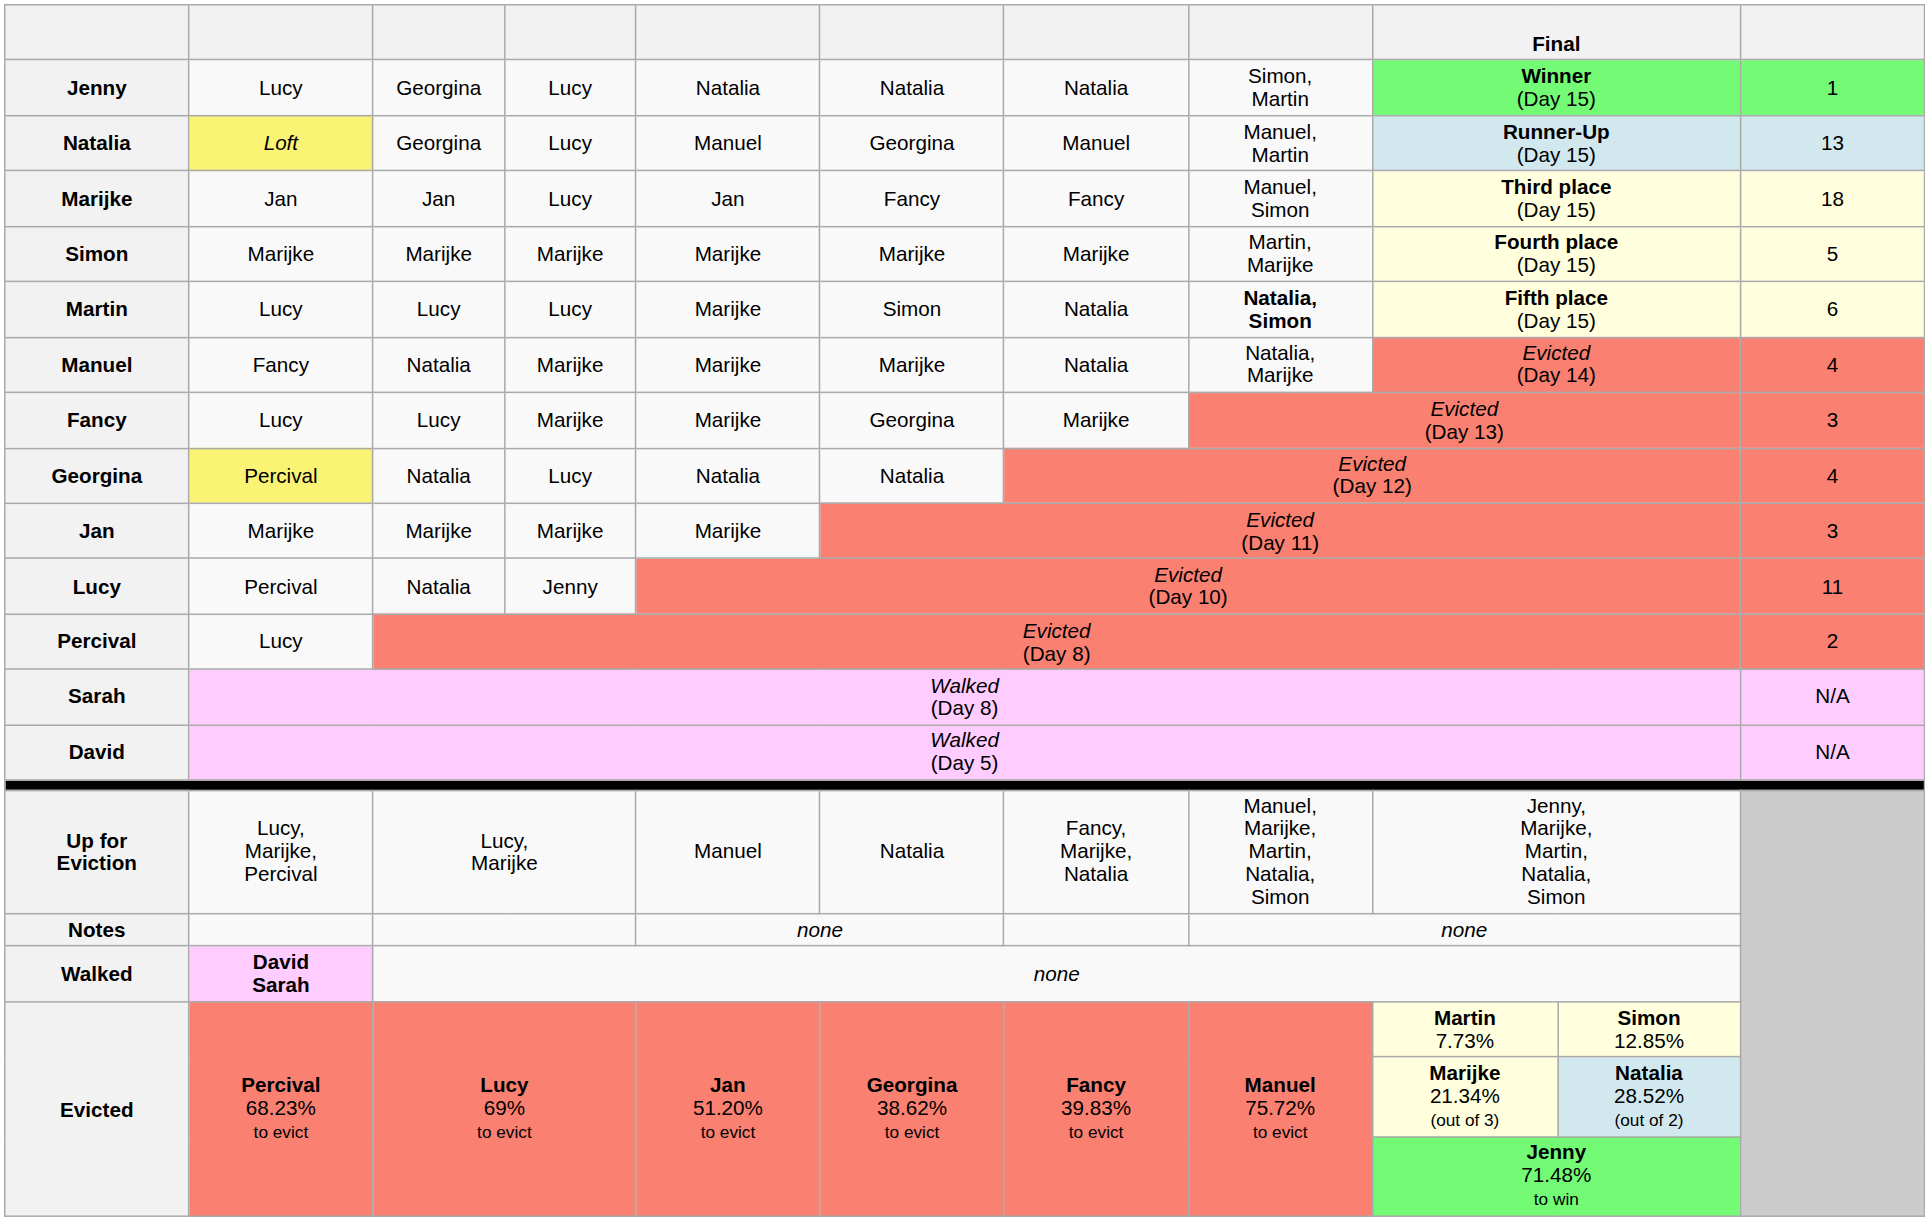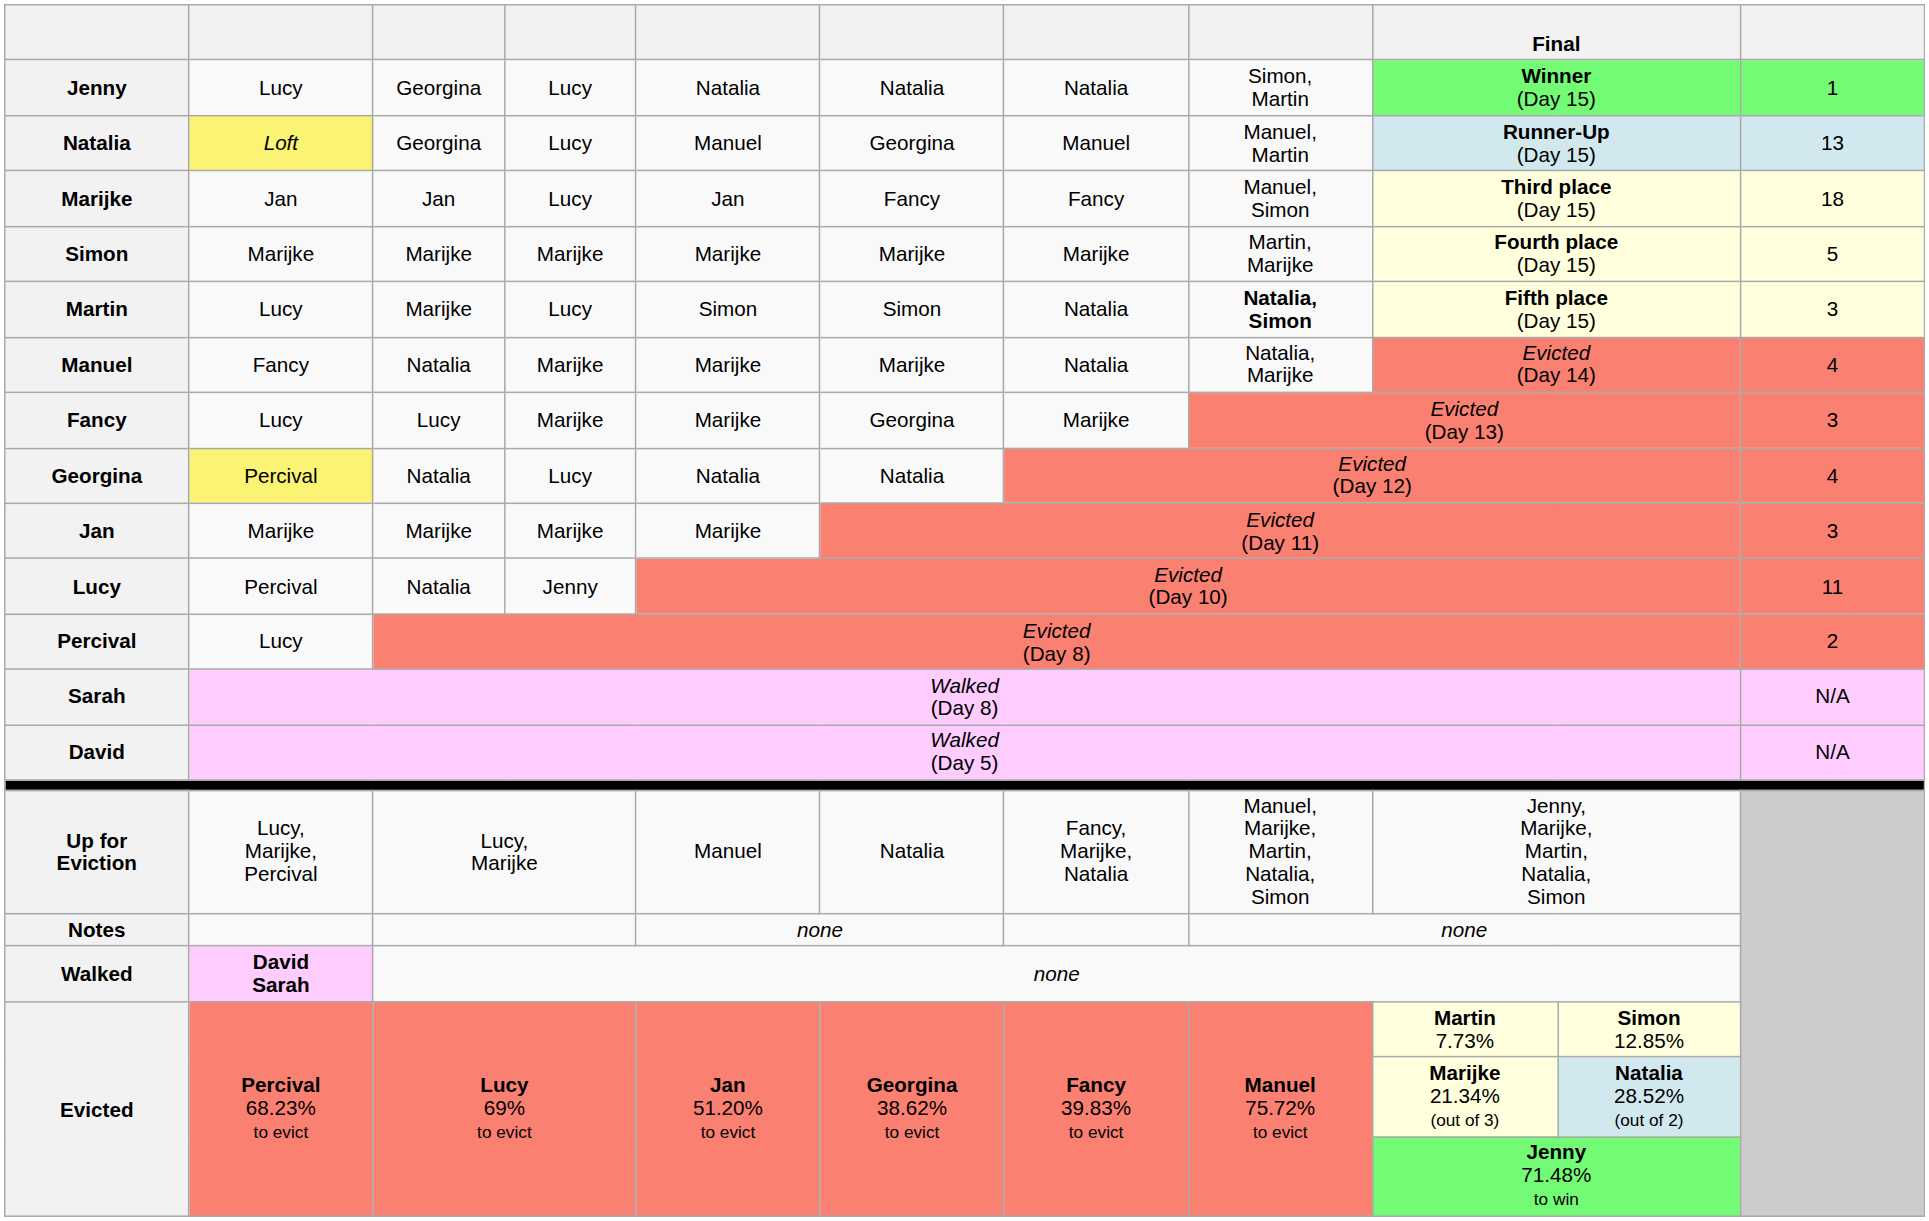Martin | column 3: Lucy -> Marijke
Martin | column 5: Marijke -> Simon
Martin | column 11: 6 -> 3
